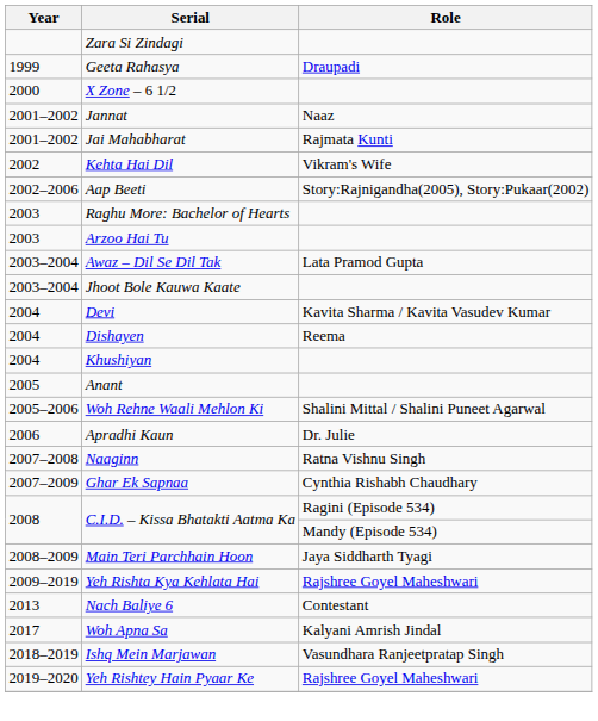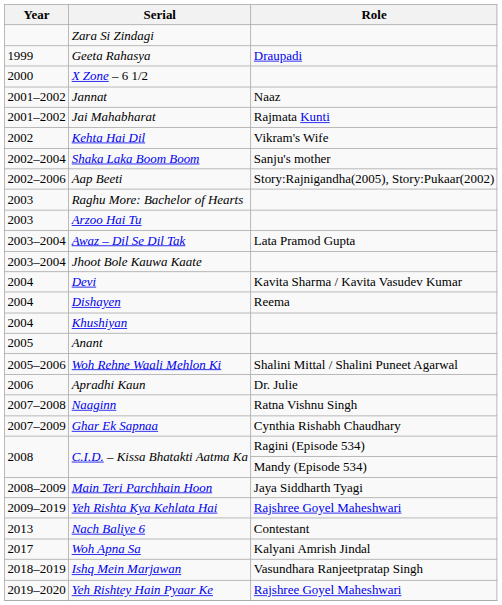+ row: 2002–2004 | Shaka Laka Boom Boom | Sanju's mother
